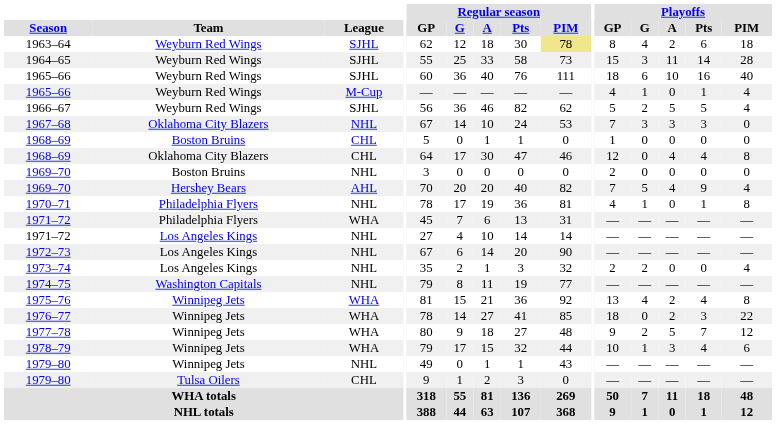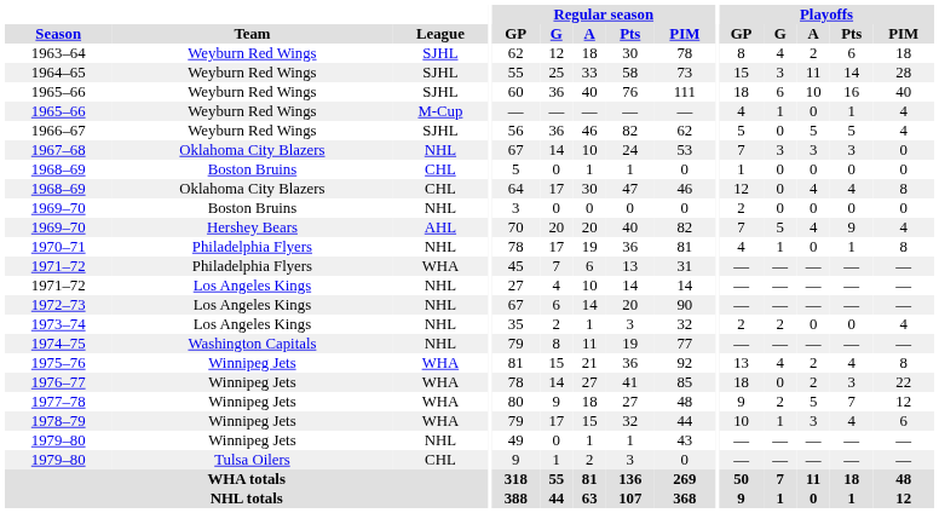1963–64 | Regular season / PIM: khaki background -> no background
1966–67 | Playoffs / G: 2 -> 0
